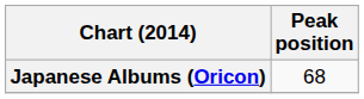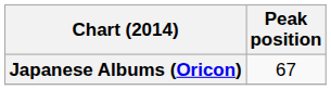Japanese Albums (Oricon) | Peak position: 68 -> 67
